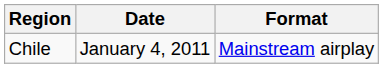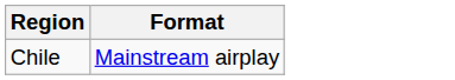- column: Date | January 4, 2011
